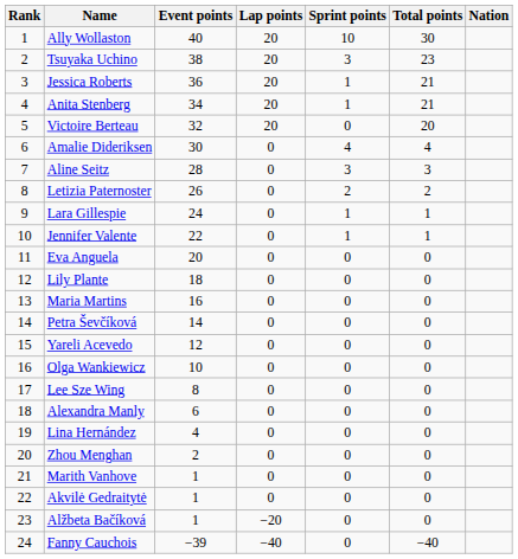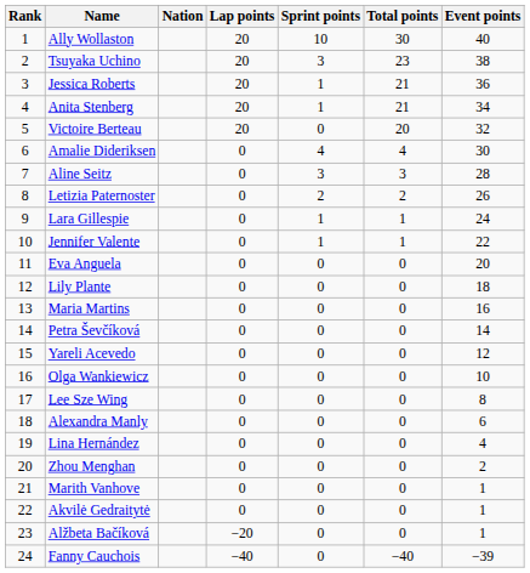columns swapped: Nation <-> Event points
